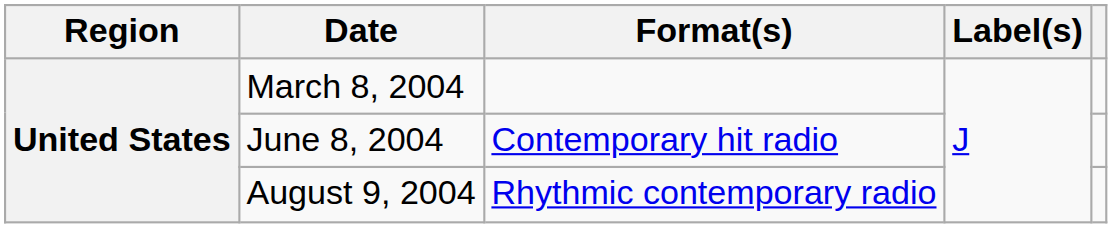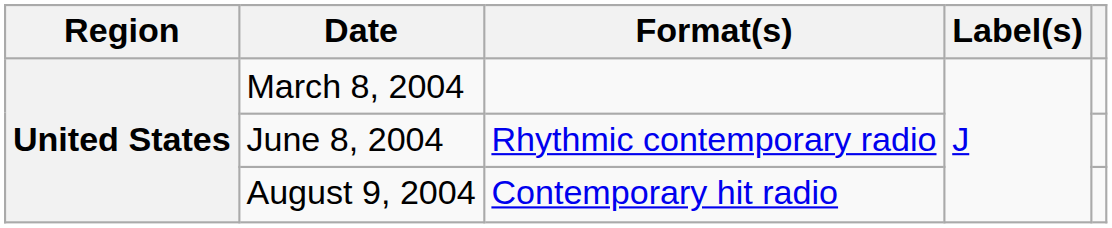June 8, 2004 | Format(s): Contemporary hit radio -> Rhythmic contemporary radio
August 9, 2004 | Format(s): Rhythmic contemporary radio -> Contemporary hit radio
